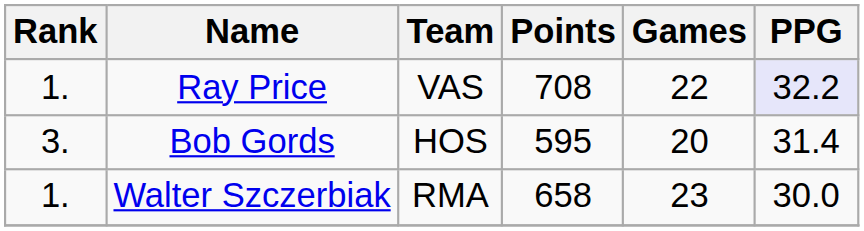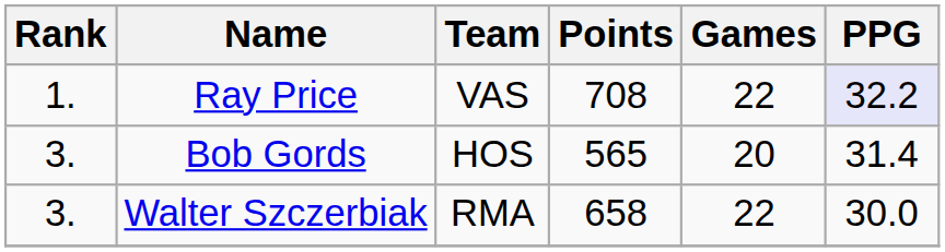Bob Gords | Points: 595 -> 565
Walter Szczerbiak | Rank: 1. -> 3.
Walter Szczerbiak | Games: 23 -> 22
